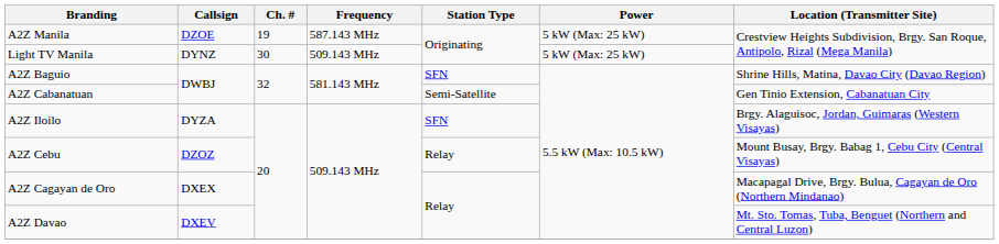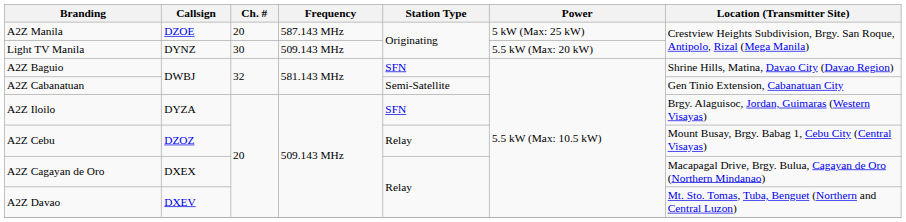A2Z Manila | Ch. #: 19 -> 20
Light TV Manila | Power: 5 kW (Max: 25 kW) -> 5.5 kW (Max: 20 kW)
